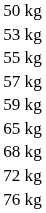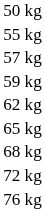- row: 53 kg
+ row: 62 kg
